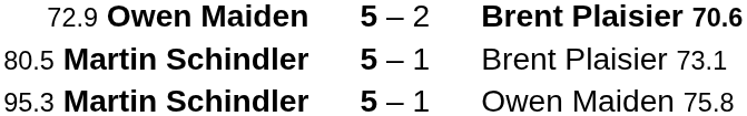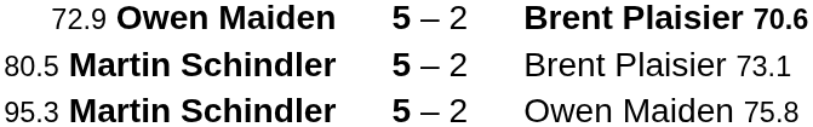80.5 Martin Schindler | column 2: 5 – 1 -> 5 – 2
95.3 Martin Schindler | column 2: 5 – 1 -> 5 – 2
